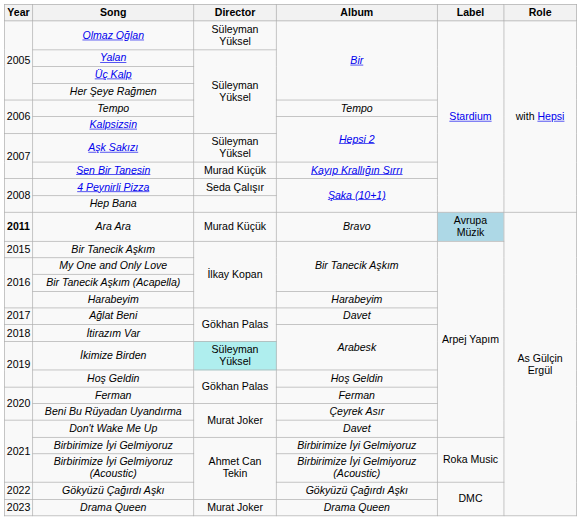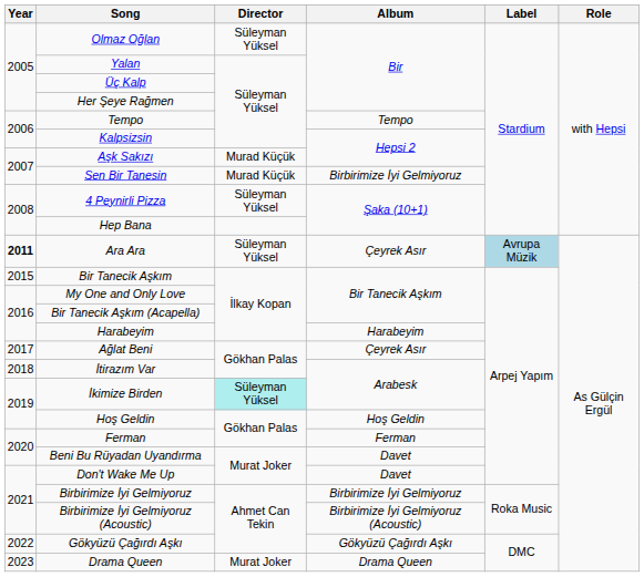Aşk Sakızı | Director: Süleyman Yüksel -> Murad Küçük
Sen Bir Tanesin | Album: Kayıp Krallığın Sırrı -> Birbirimize İyi Gelmiyoruz
4 Peynirli Pizza | Director: Seda Çalışır -> Süleyman Yüksel
Ara Ara | Director: Murad Küçük -> Süleyman Yüksel
Ara Ara | Album: Bravo -> Çeyrek Asır
Ağlat Beni | Album: Davet -> Çeyrek Asır
Beni Bu Rüyadan Uyandırma | Album: Çeyrek Asır -> Davet
